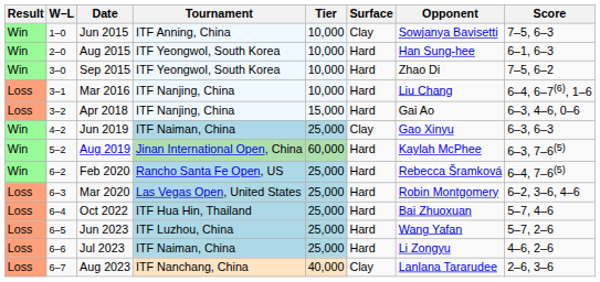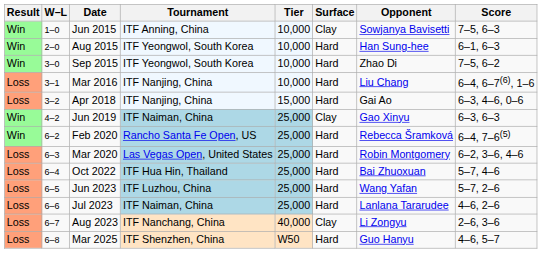- row: Win | 5–2 | Aug 2019 | Jinan International Open, China | 60,000 | Hard | Kaylah McPhee | 6–3, 7–6(5)
Jul 2023 | Opponent: Li Zongyu -> Lanlana Tararudee
Aug 2023 | Opponent: Lanlana Tararudee -> Li Zongyu
+ row: Loss | 6–8 | Mar 2025 | ITF Shenzhen, China | W50 | Hard | Guo Hanyu | 4–6, 5–7
